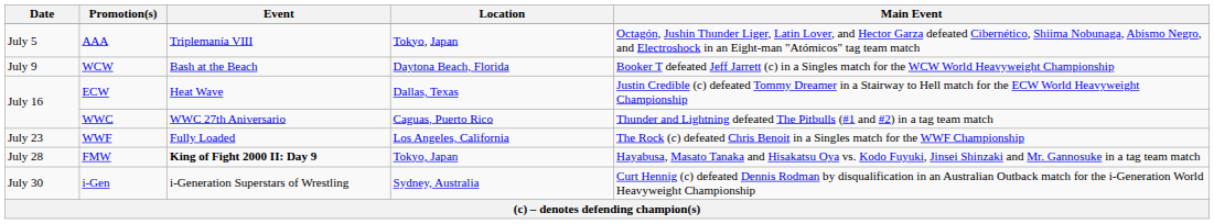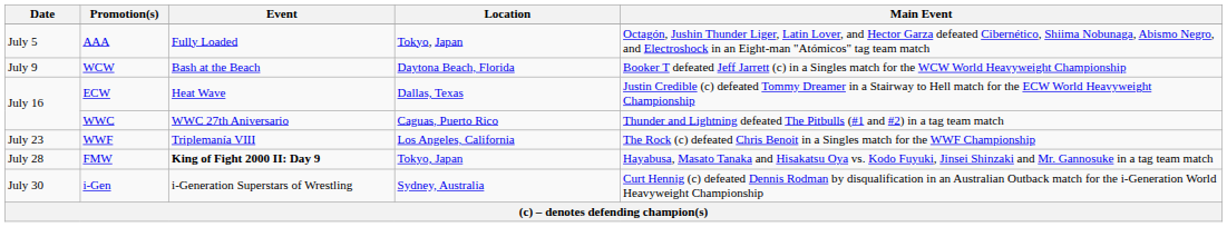AAA | Event: Triplemanía VIII -> Fully Loaded
WWF | Event: Fully Loaded -> Triplemanía VIII
